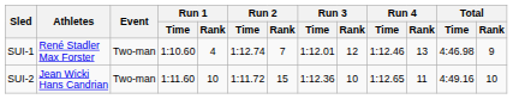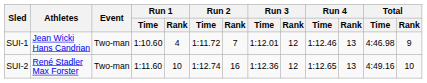SUI-1 | Athletes: René Stadler Max Forster -> Jean Wicki Hans Candrian
SUI-1 | Run 2 / Time: 1:12.74 -> 1:11.72
SUI-2 | Athletes: Jean Wicki Hans Candrian -> René Stadler Max Forster
SUI-2 | Run 2 / Time: 1:11.72 -> 1:12.74
SUI-2 | Run 2 / Rank: 15 -> 16
SUI-2 | Run 3 / Rank: 10 -> 12
SUI-2 | Run 4 / Rank: 11 -> 13
